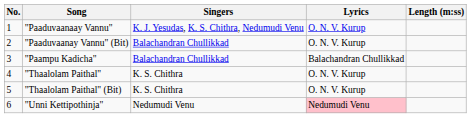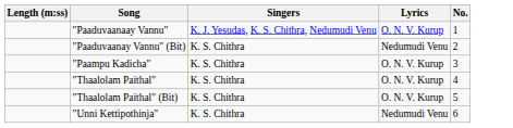columns swapped: No. <-> Length (m:ss)
"Paaduvaanay Vannu" (Bit) | Singers: Balachandran Chullikkad -> K. S. Chithra
"Paaduvaanay Vannu" (Bit) | Lyrics: O. N. V. Kurup -> Nedumudi Venu
"Paampu Kadicha" | Singers: Balachandran Chullikkad -> K. S. Chithra
"Paampu Kadicha" | Lyrics: Balachandran Chullikkad -> O. N. V. Kurup
"Unni Kettipothinja" | Singers: Nedumudi Venu -> K. S. Chithra
"Unni Kettipothinja" | Lyrics: pink background -> no background
